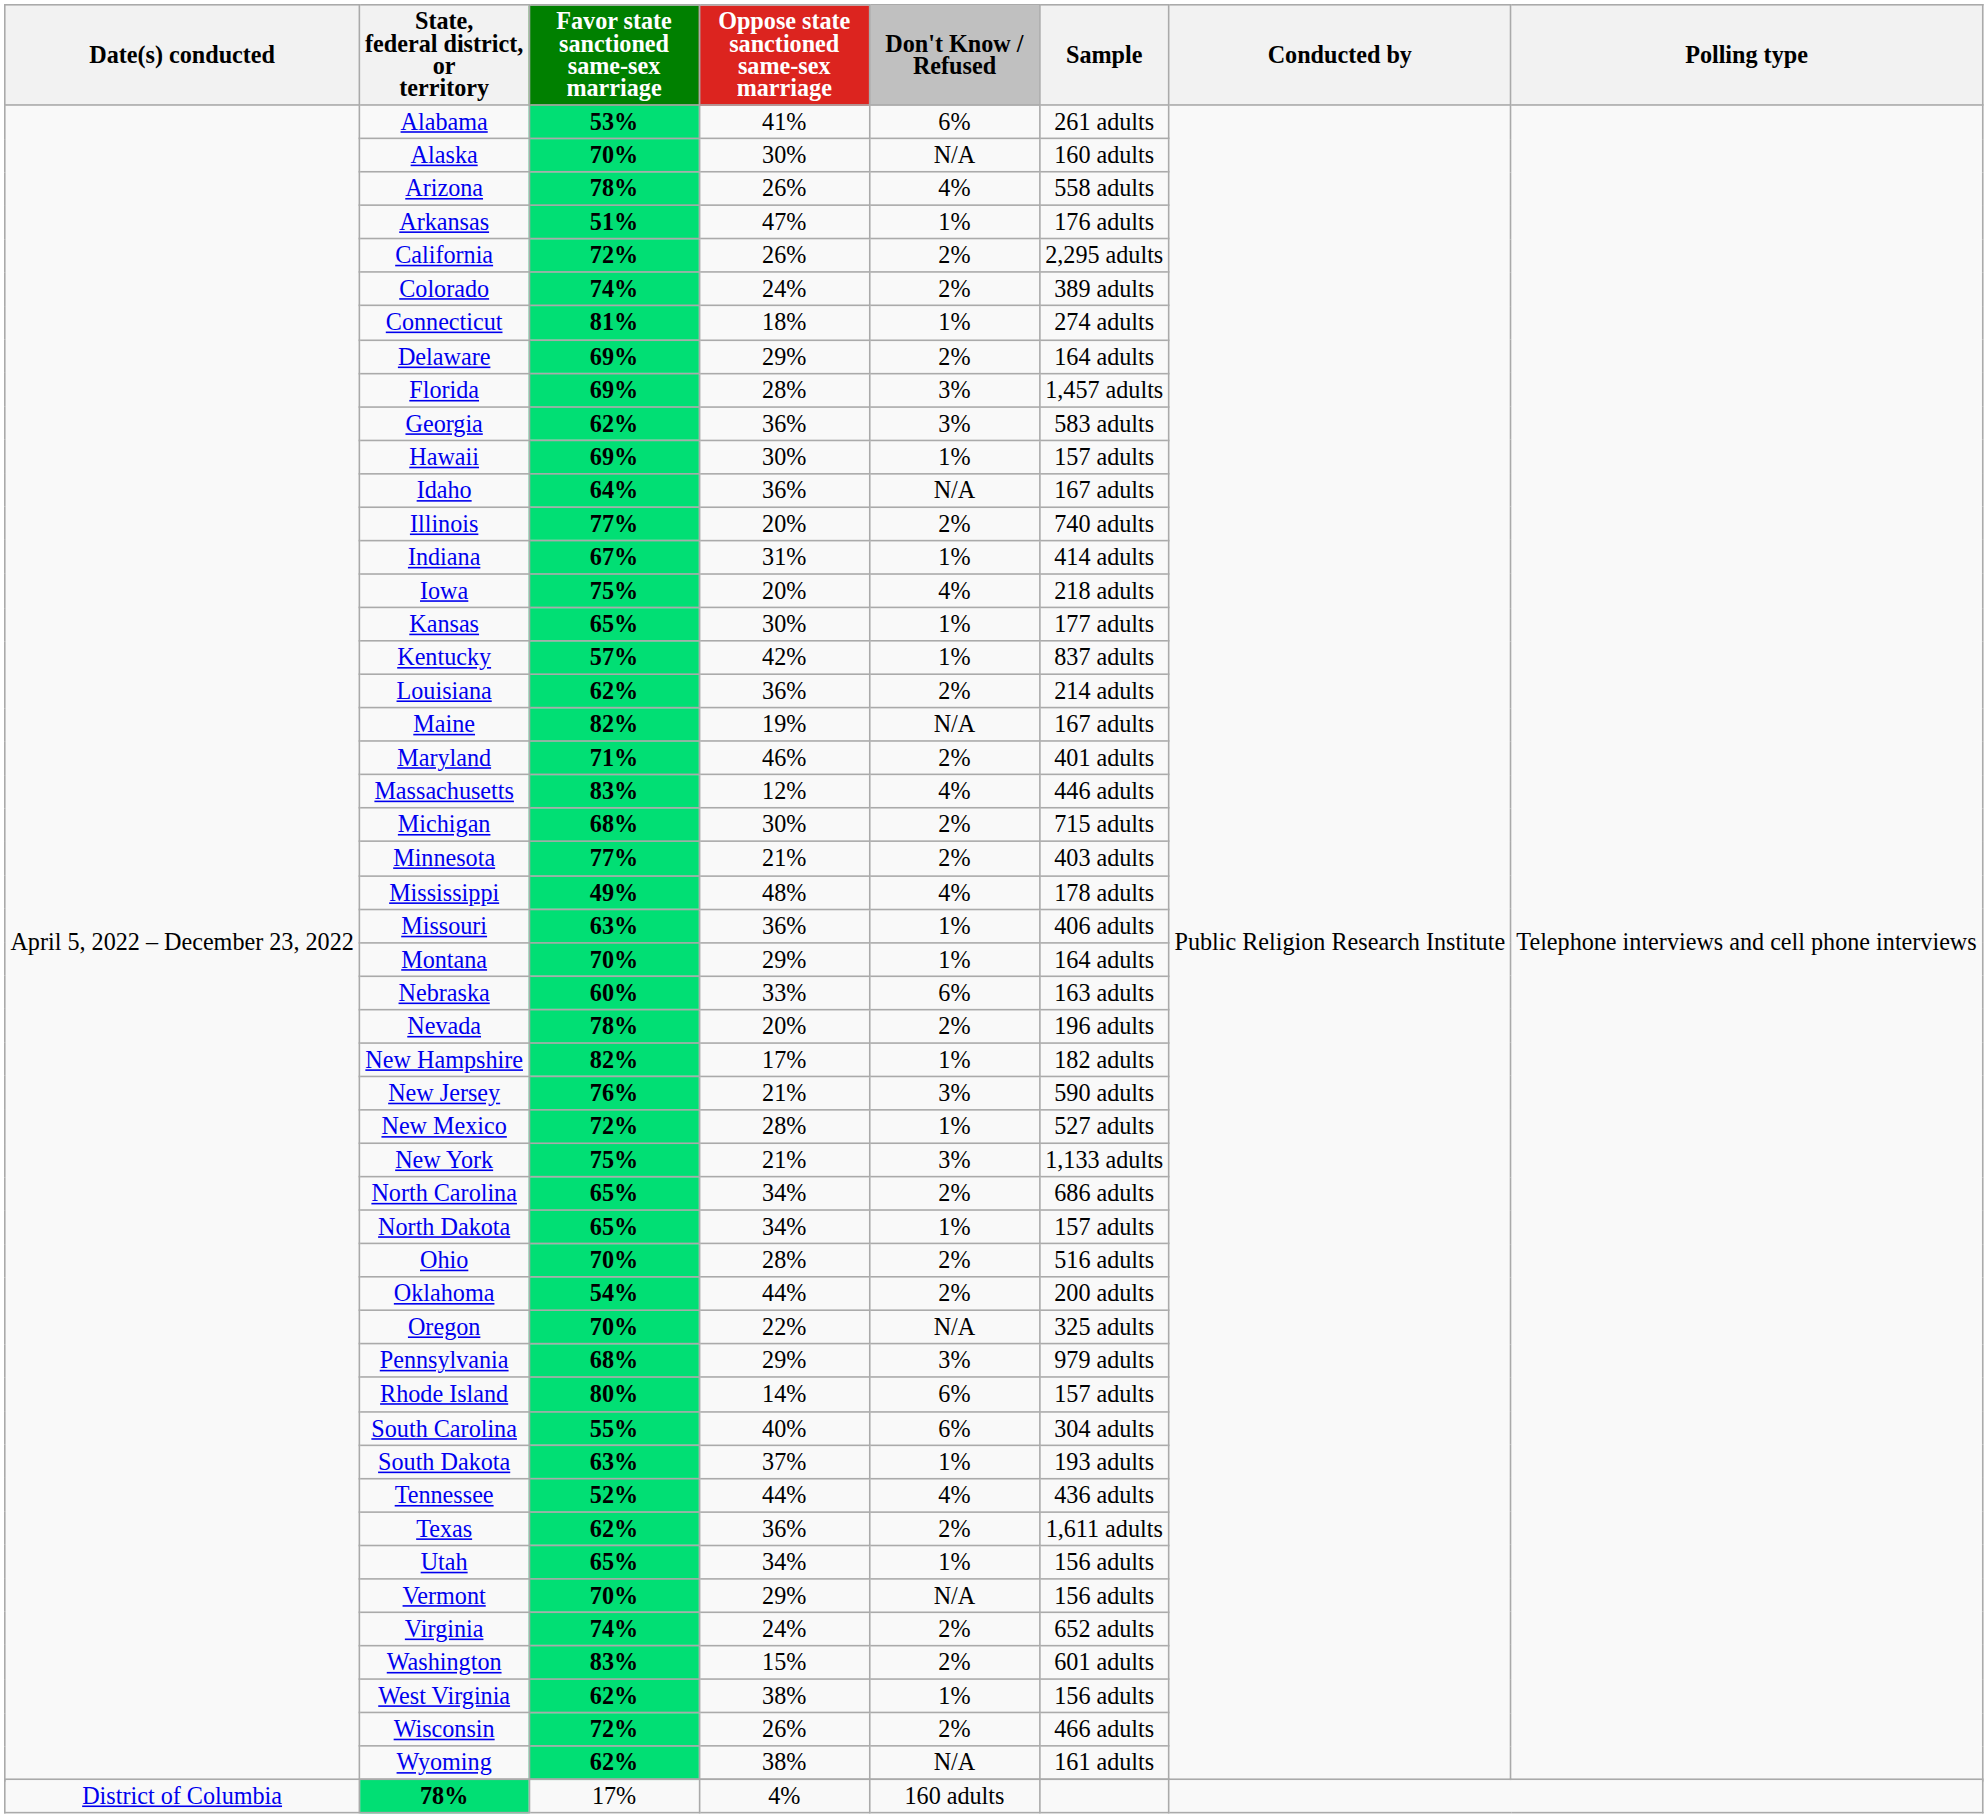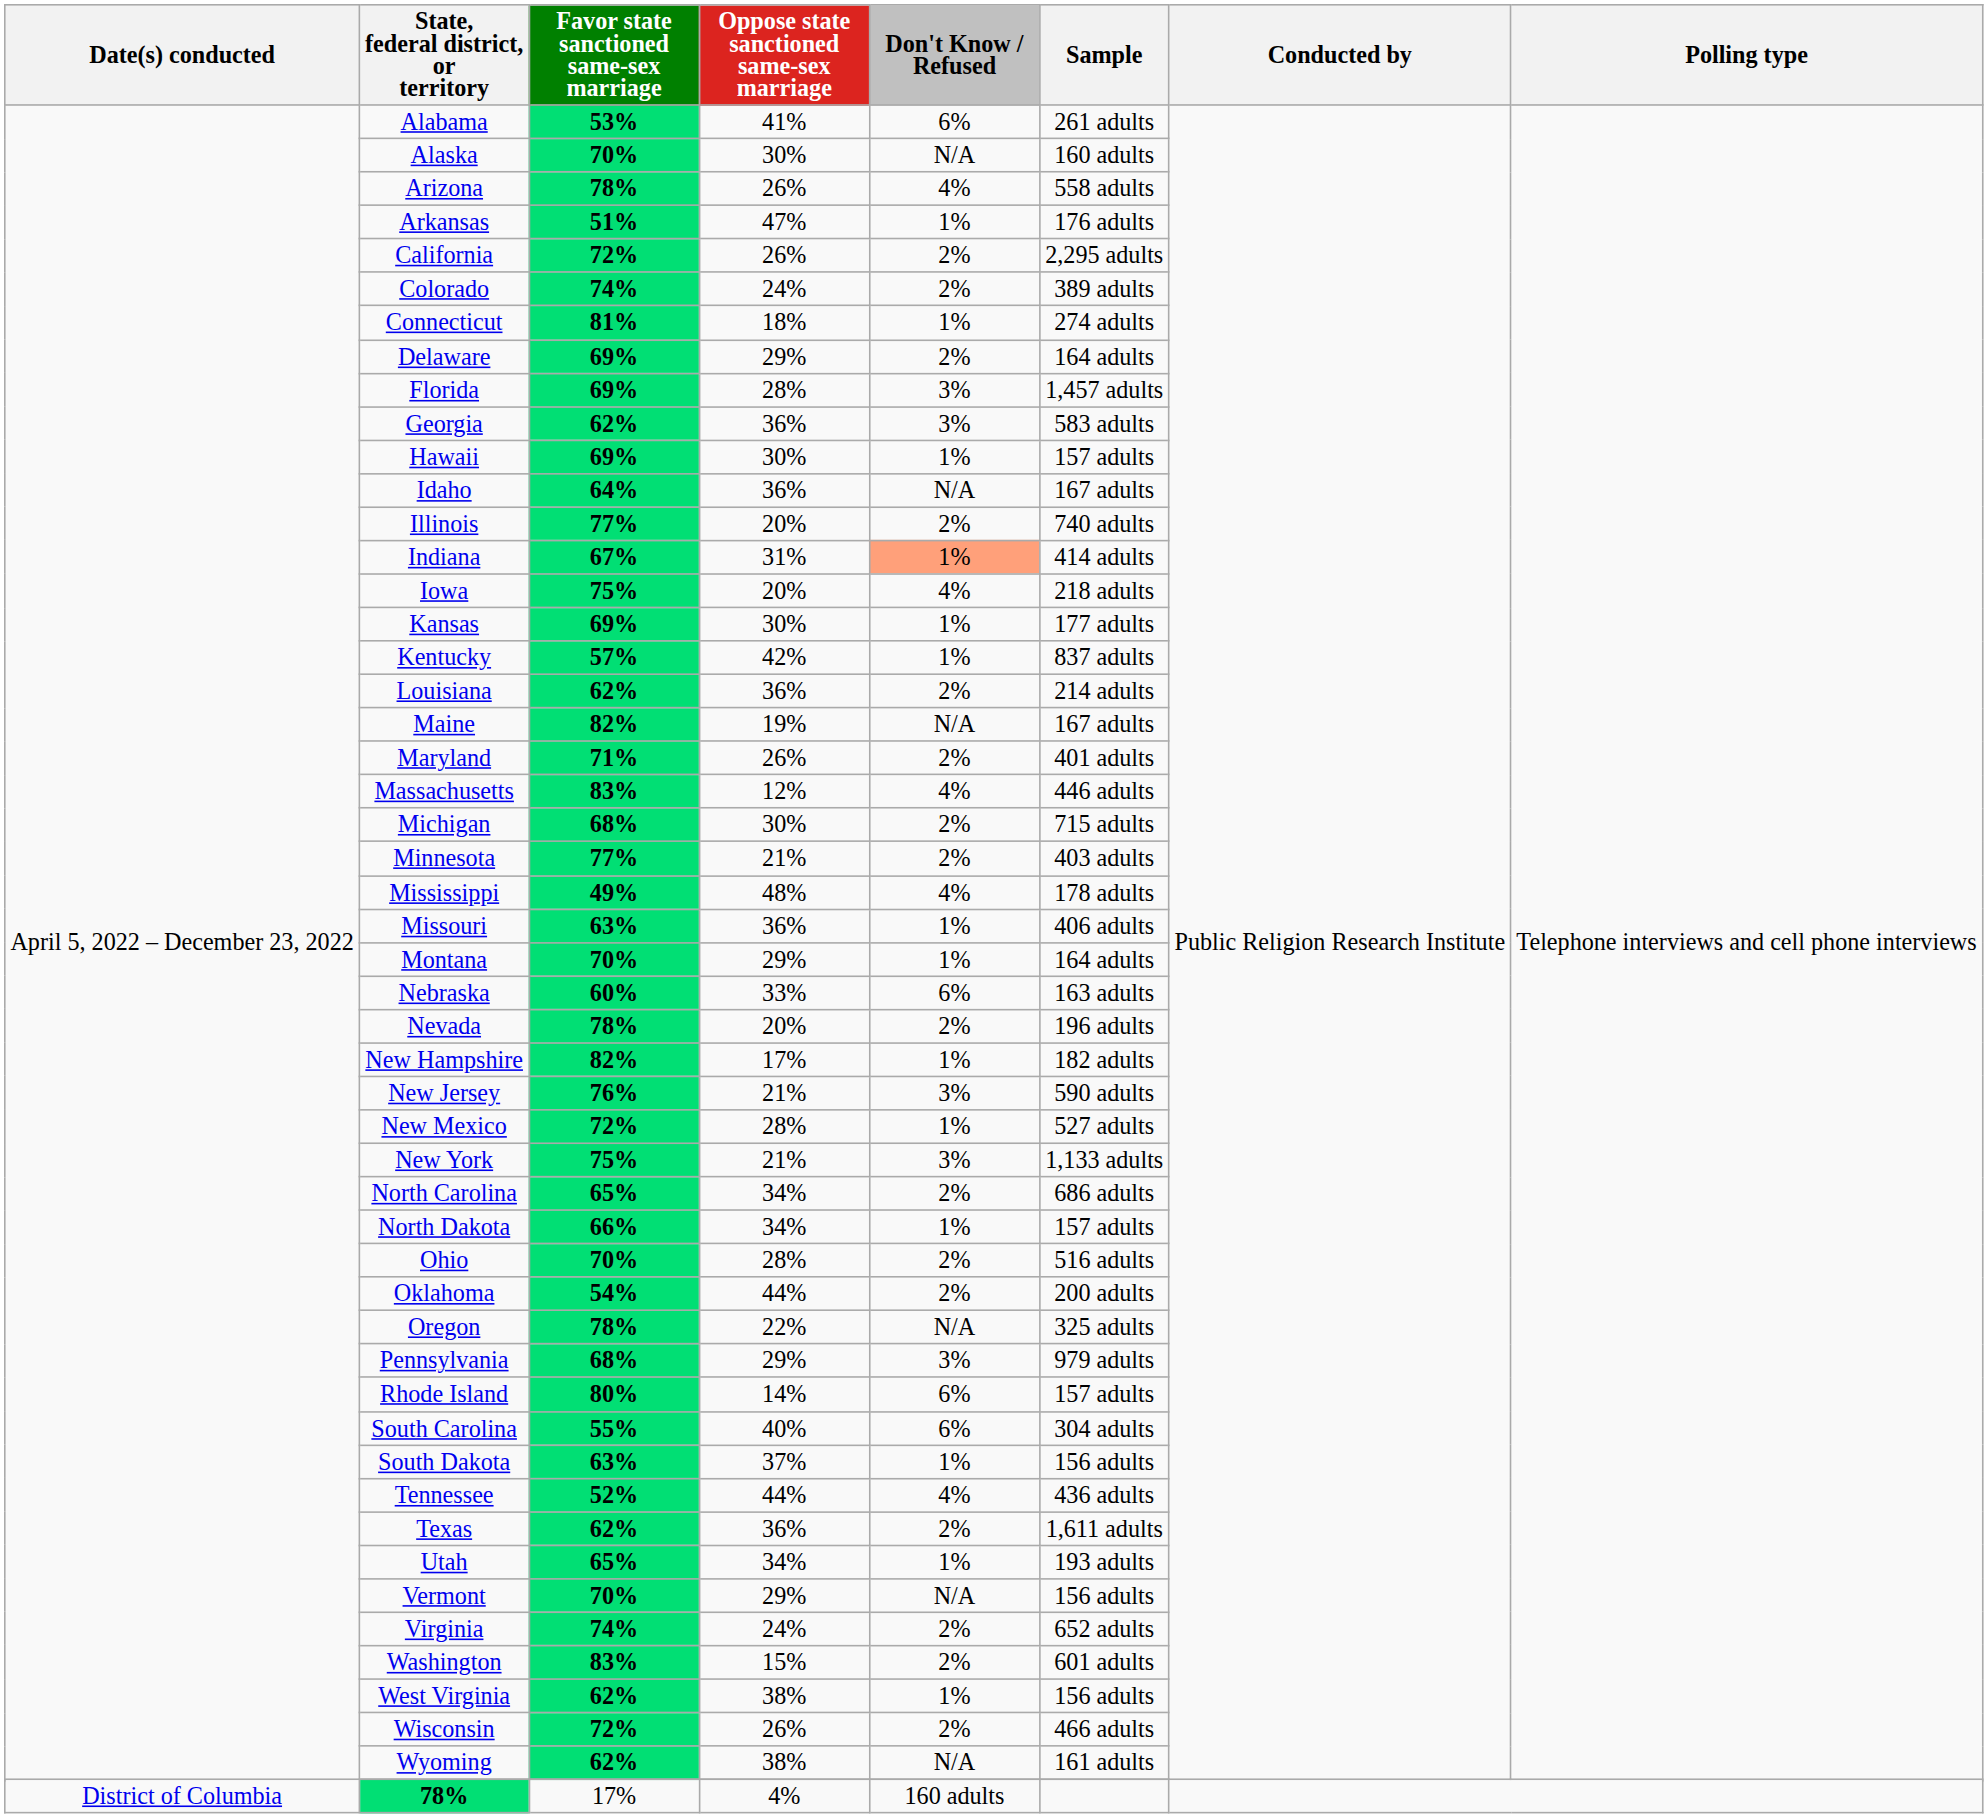Indiana | Don't Know / Refused: no background -> lightsalmon background
Kansas | Favor state sanctioned same-sex marriage: 65% -> 69%
Maryland | Oppose state sanctioned same-sex marriage: 46% -> 26%
North Dakota | Favor state sanctioned same-sex marriage: 65% -> 66%
Oregon | Favor state sanctioned same-sex marriage: 70% -> 78%
South Dakota | Sample: 193 adults -> 156 adults
Utah | Sample: 156 adults -> 193 adults
